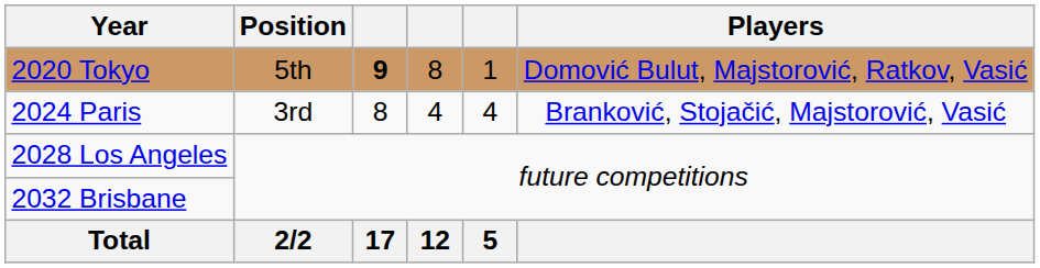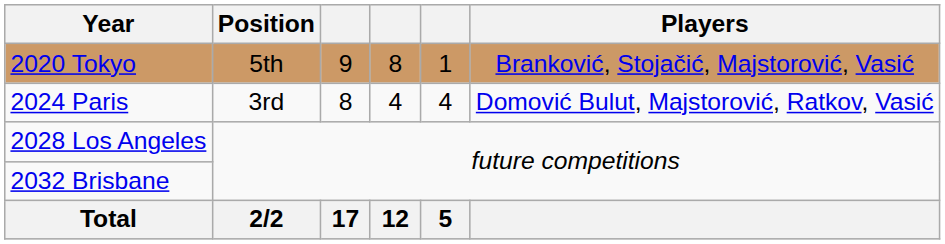2020 Tokyo | column 3: bold -> normal
2020 Tokyo | Players: Domović Bulut, Majstorović, Ratkov, Vasić -> Branković, Stojačić, Majstorović, Vasić
2024 Paris | Players: Branković, Stojačić, Majstorović, Vasić -> Domović Bulut, Majstorović, Ratkov, Vasić
